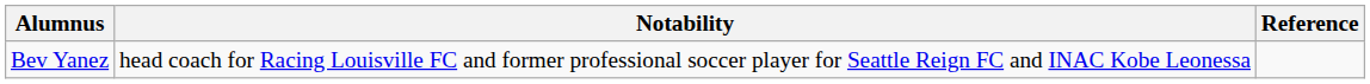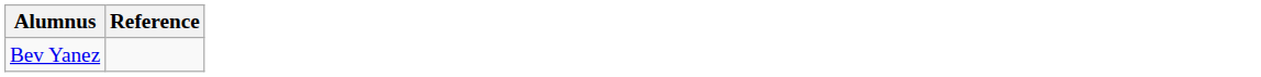- column: Notability | head coach for Racing Louisville FC and former professional soccer player for Seattle Reign FC and INAC Kobe Leonessa
